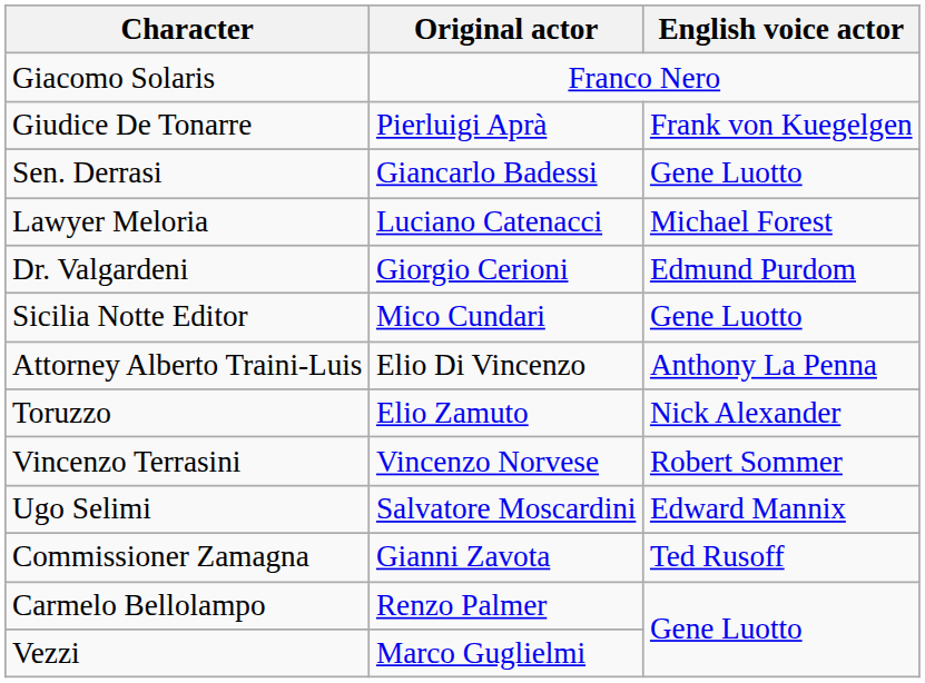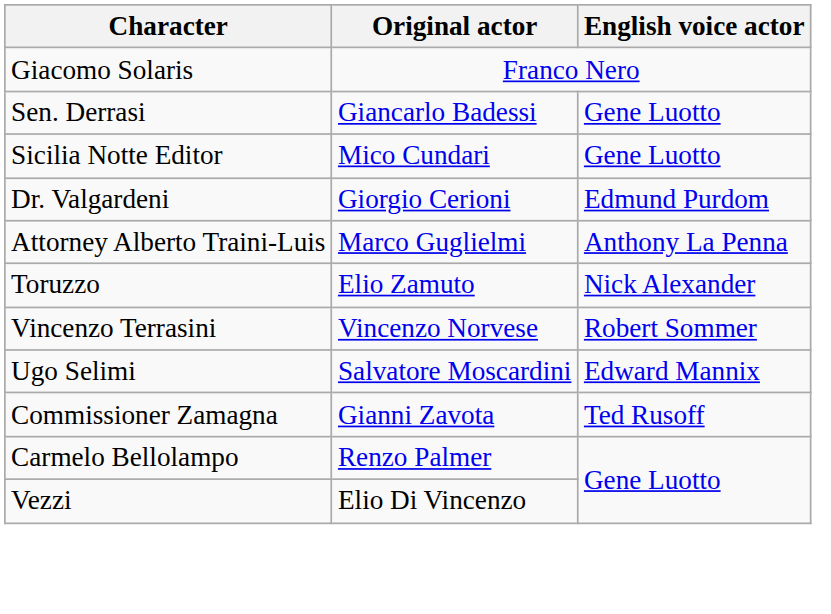- row: Giudice De Tonarre | Pierluigi Aprà | Frank von Kuegelgen
- row: Lawyer Meloria | Luciano Catenacci | Michael Forest
rows swapped: Dr. Valgardeni <-> Sicilia Notte Editor
Attorney Alberto Traini-Luis | Original actor: Elio Di Vincenzo -> Marco Guglielmi
Vezzi | Original actor: Marco Guglielmi -> Elio Di Vincenzo
